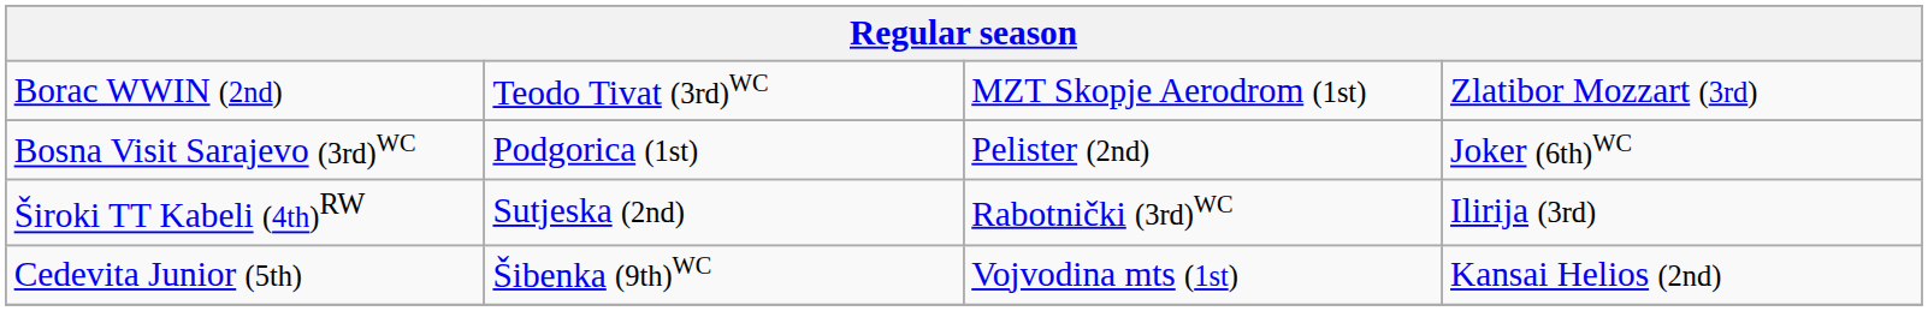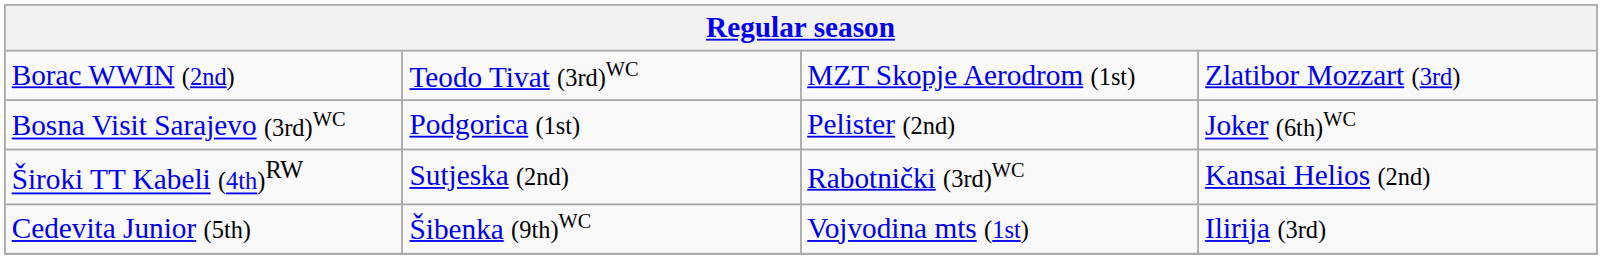Široki TT Kabeli (4th)RW | column 4: Ilirija (3rd) -> Kansai Helios (2nd)
Cedevita Junior (5th) | column 4: Kansai Helios (2nd) -> Ilirija (3rd)
